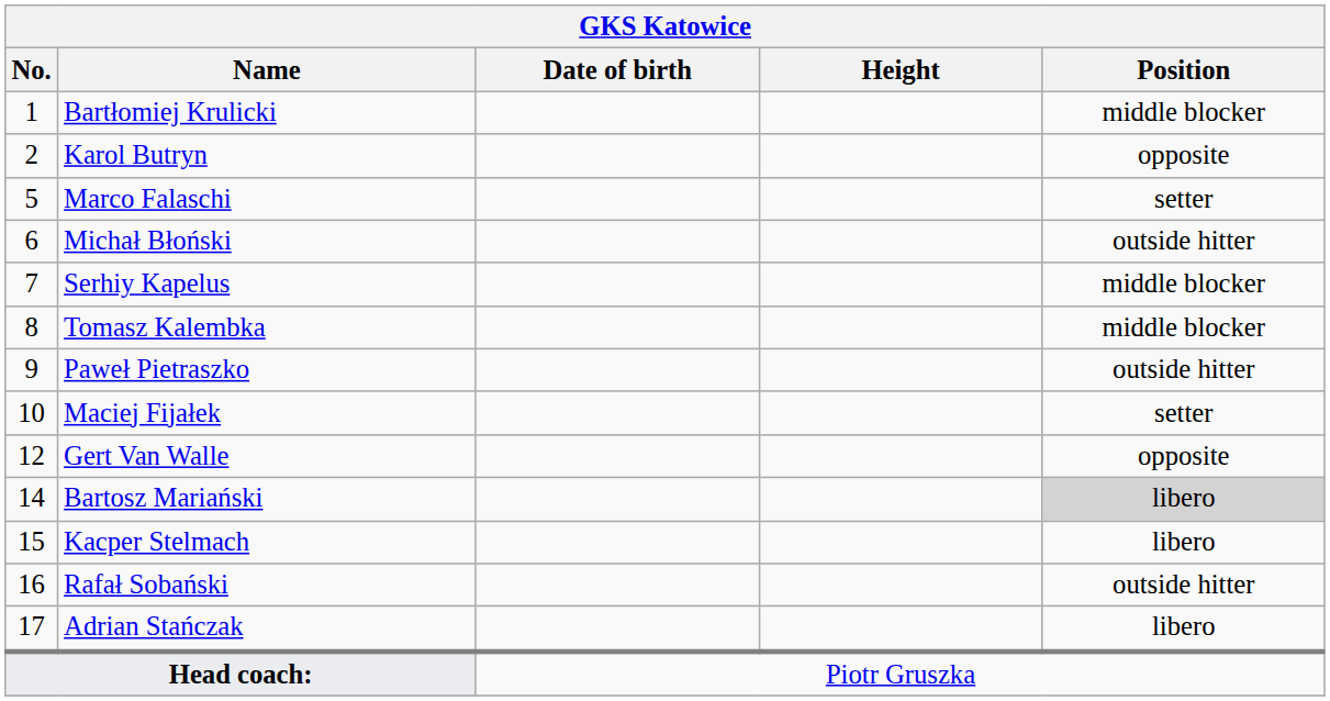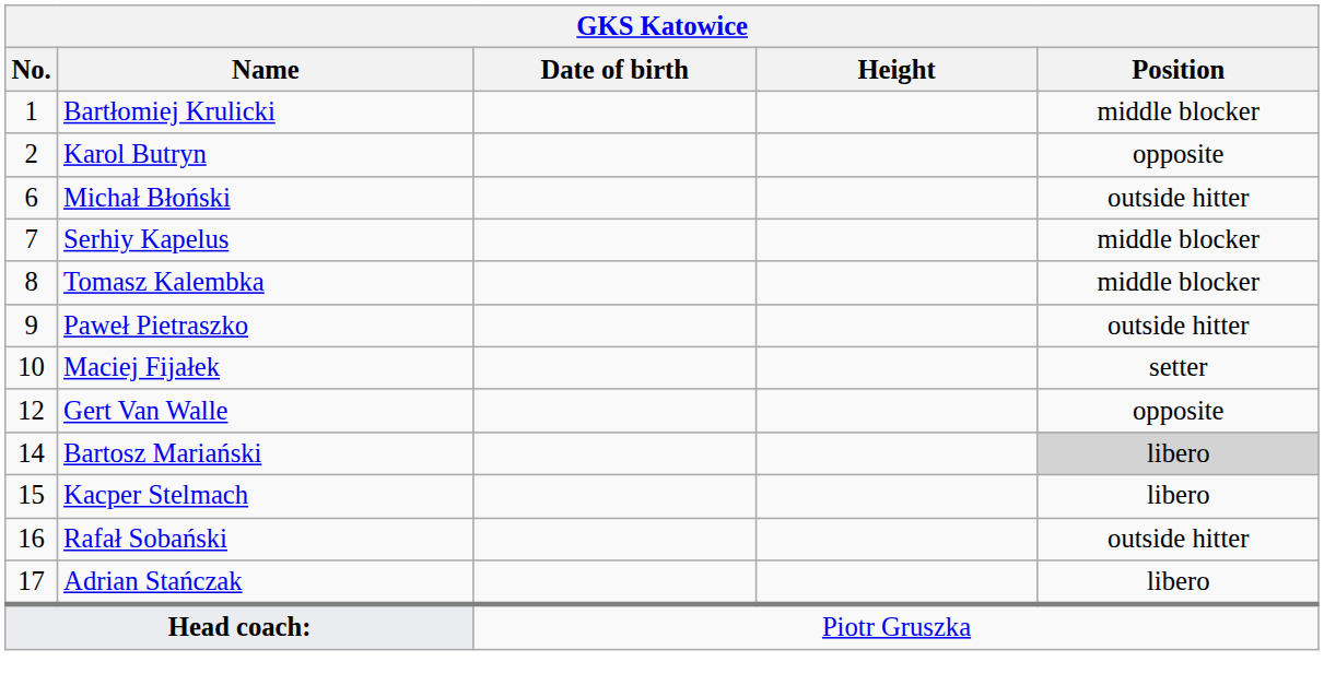- row: 5 | Marco Falaschi | setter
